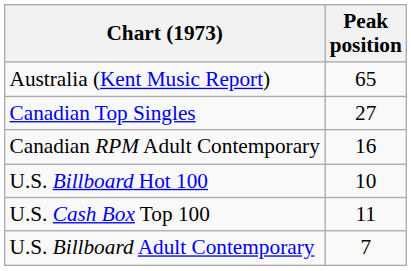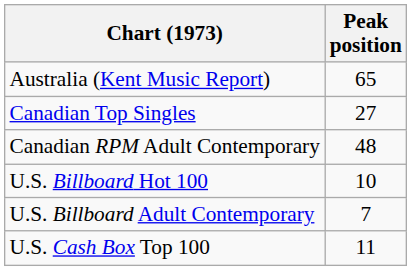Canadian RPM Adult Contemporary | Peak position: 16 -> 48
rows swapped: U.S. Billboard Adult Contemporary <-> U.S. Cash Box Top 100
